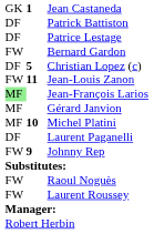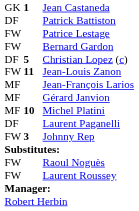Patrice Lestage | column 1: DF -> FW
Jean-François Larios | column 1: lightgreen background -> no background
Johnny Rep | column 2: 9 -> 3
